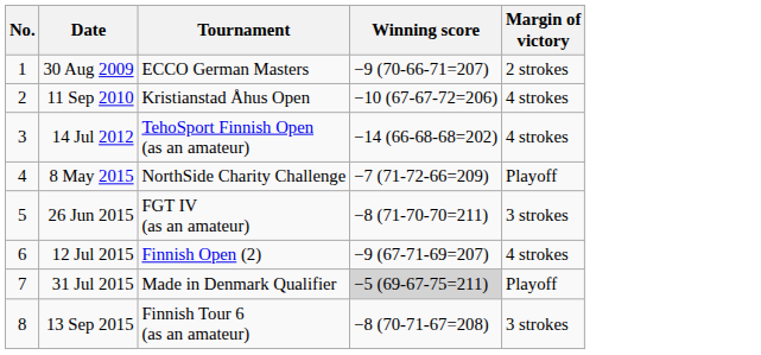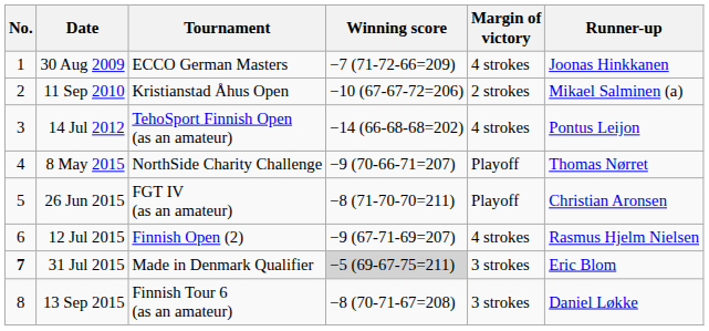+ column: Runner-up | Joonas Hinkkanen | Mikael Salminen (a) | Pontus Leijon | Thomas Nørret | Christian Aronsen | Rasmus Hjelm Nielsen | Eric Blom | Daniel Løkke
30 Aug 2009 | Winning score: −9 (70-66-71=207) -> −7 (71-72-66=209)
30 Aug 2009 | Margin of victory: 2 strokes -> 4 strokes
11 Sep 2010 | Margin of victory: 4 strokes -> 2 strokes
8 May 2015 | Winning score: −7 (71-72-66=209) -> −9 (70-66-71=207)
26 Jun 2015 | Margin of victory: 3 strokes -> Playoff
31 Jul 2015 | No.: normal -> bold
31 Jul 2015 | Margin of victory: Playoff -> 3 strokes
